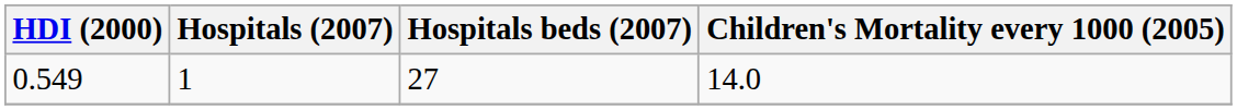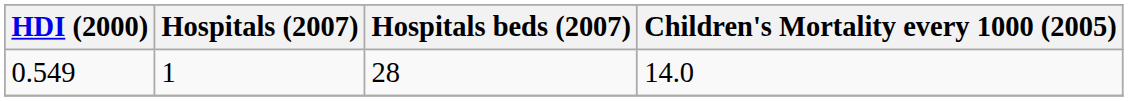0.549 | Hospitals beds (2007): 27 -> 28
